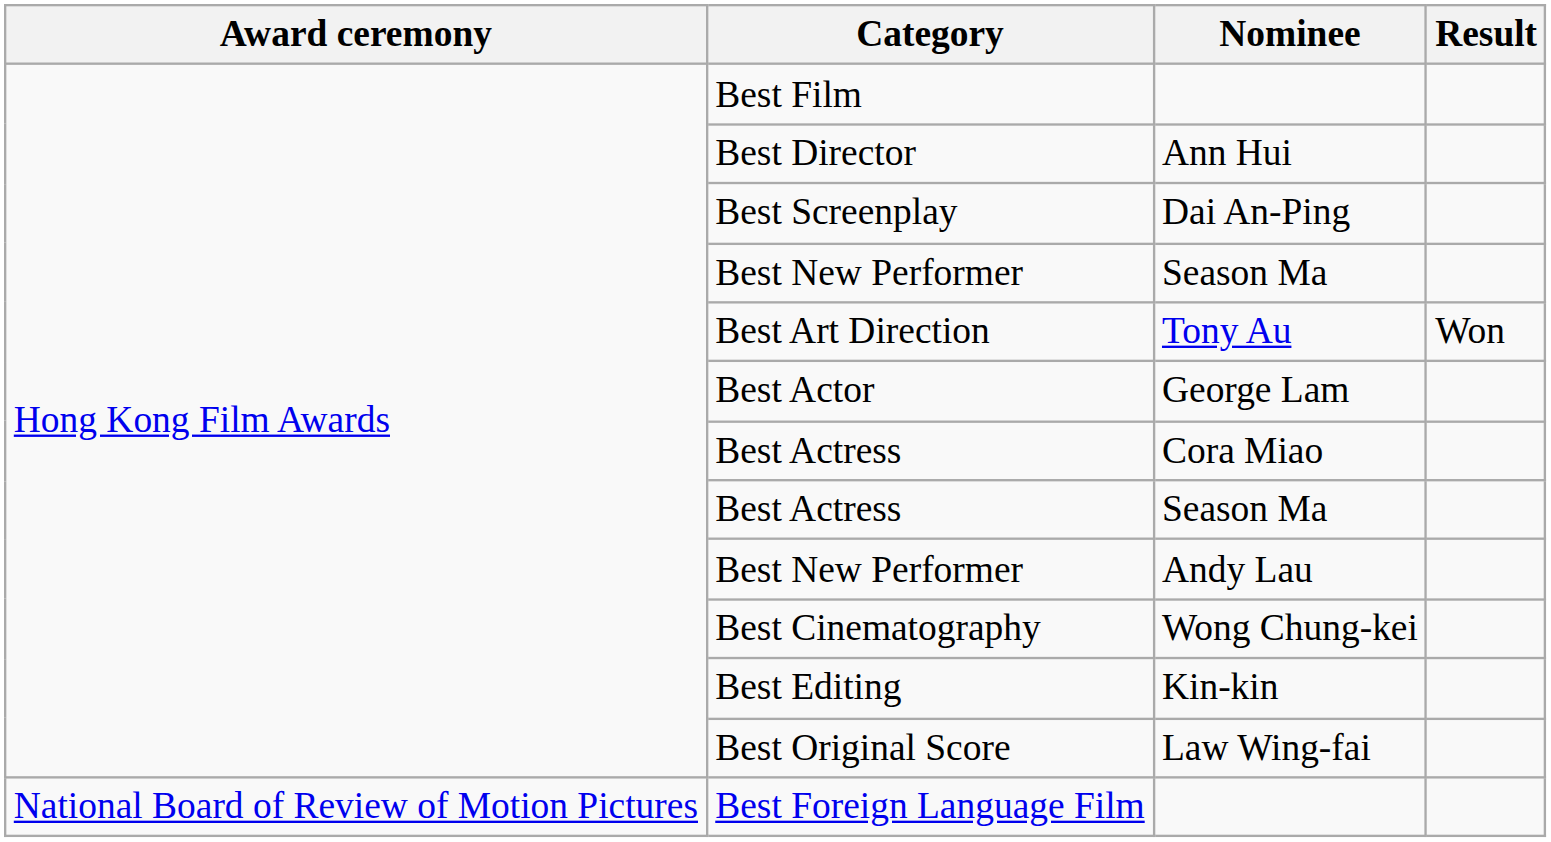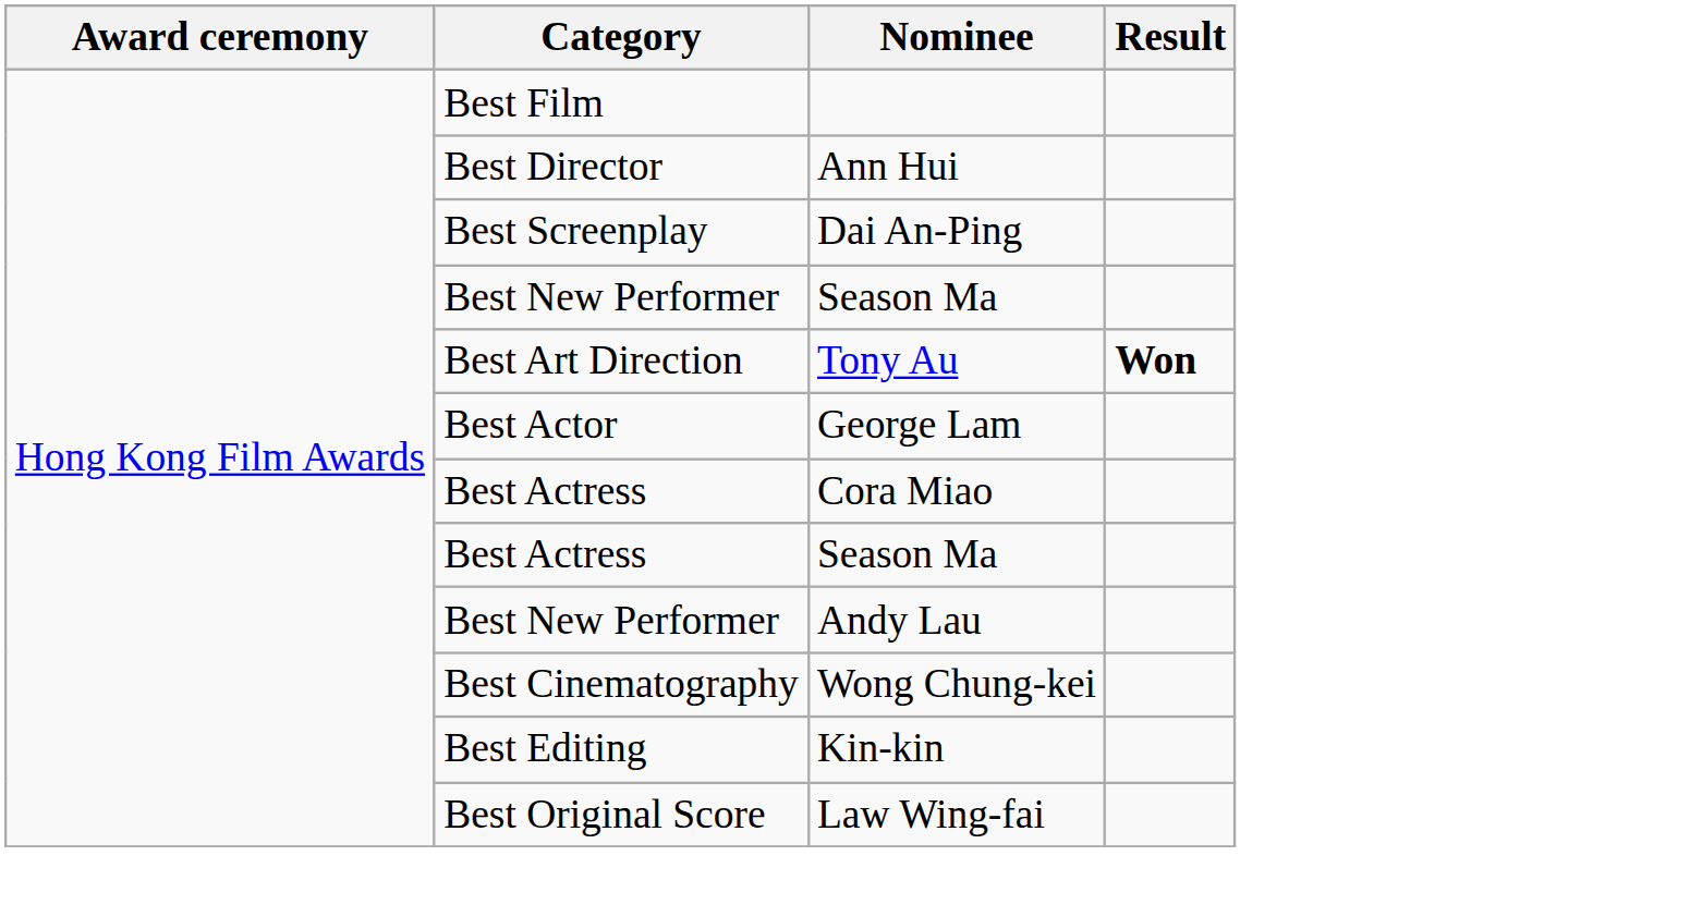Best Art Direction | Result: normal -> bold
- row: National Board of Review of Motion Pictures | Best Foreign Language Film
